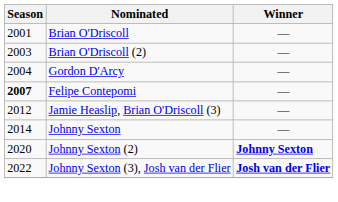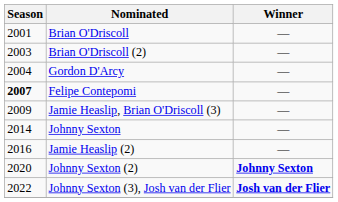Jamie Heaslip, Brian O'Driscoll (3) | Season: 2012 -> 2009
+ row: 2016 | Jamie Heaslip (2) | —
